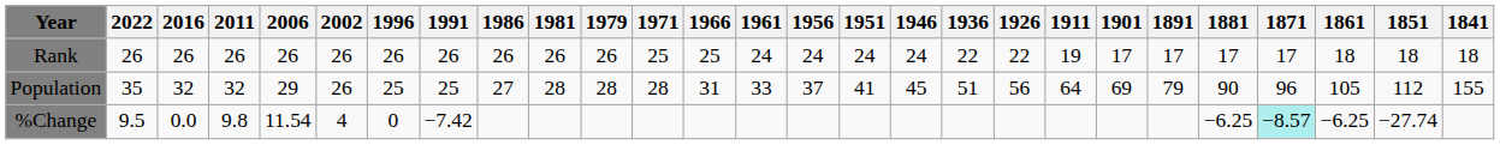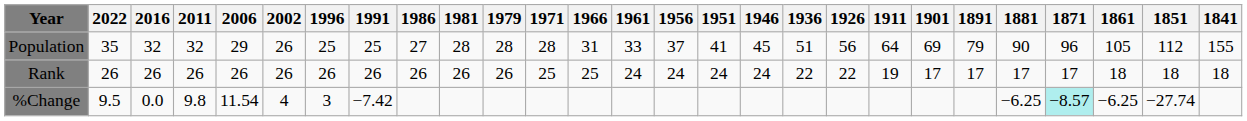rows swapped: Population <-> Rank
%Change | 1996: 0 -> 3
